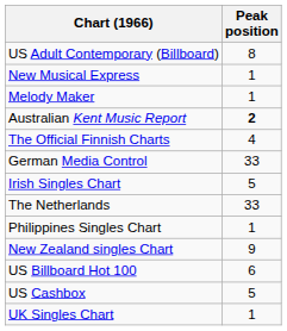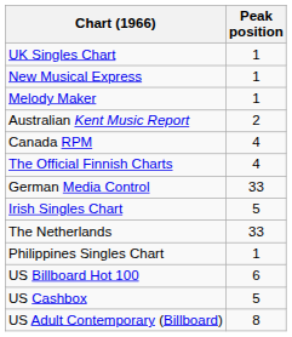rows swapped: UK Singles Chart <-> US Adult Contemporary (Billboard)
Australian Kent Music Report | Peak position: bold -> normal
+ row: Canada RPM | 4
- row: New Zealand singles Chart | 9
